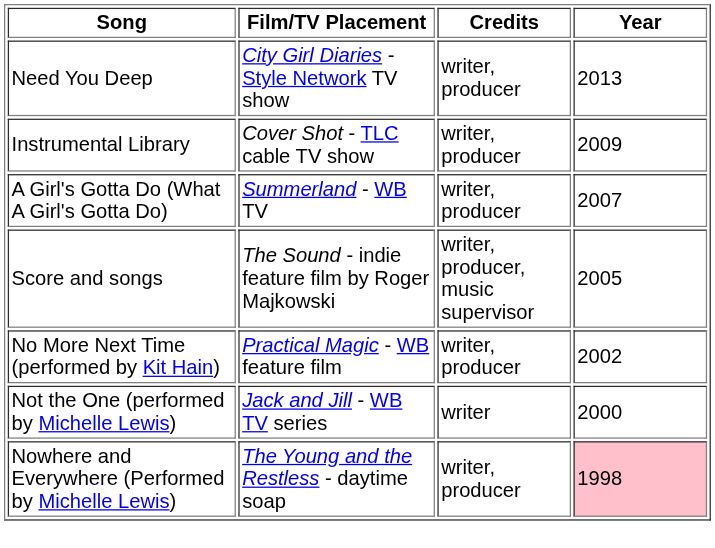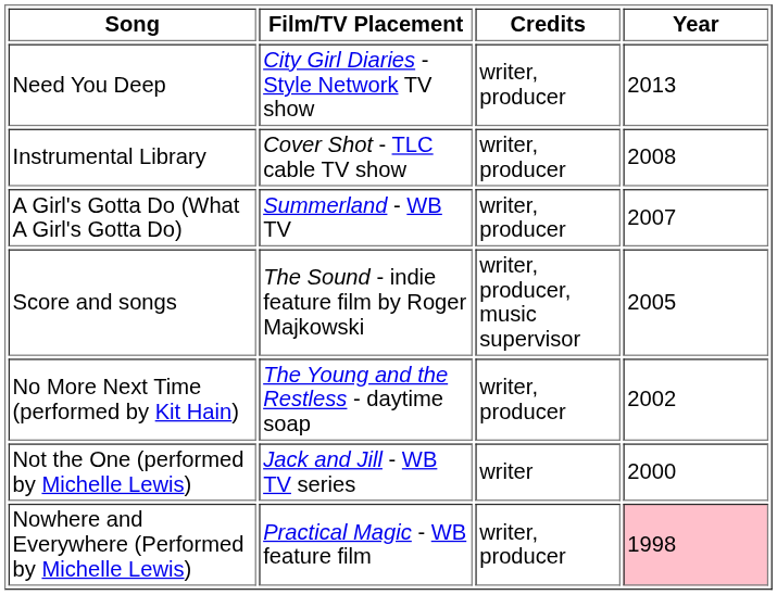Instrumental Library | Year: 2009 -> 2008
No More Next Time (performed by Kit Hain) | Film/TV Placement: Practical Magic - WB feature film -> The Young and the Restless - daytime soap
Nowhere and Everywhere (Performed by Michelle Lewis) | Film/TV Placement: The Young and the Restless - daytime soap -> Practical Magic - WB feature film
